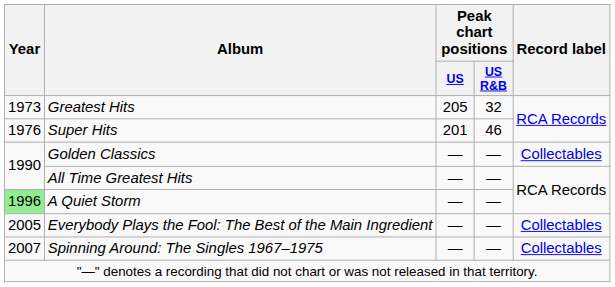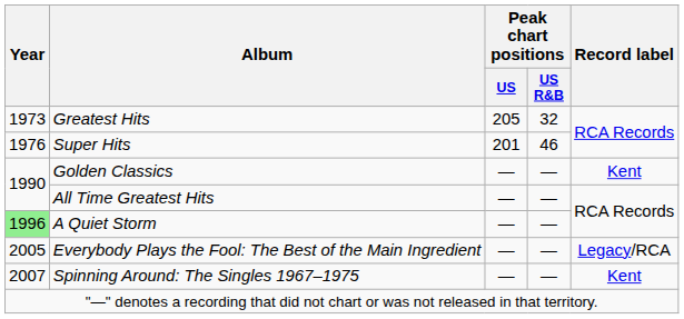Golden Classics | Record label: Collectables -> Kent
Everybody Plays the Fool: The Best of the Main Ingredient | Record label: Collectables -> Legacy/RCA
Spinning Around: The Singles 1967–1975 | Record label: Collectables -> Kent
